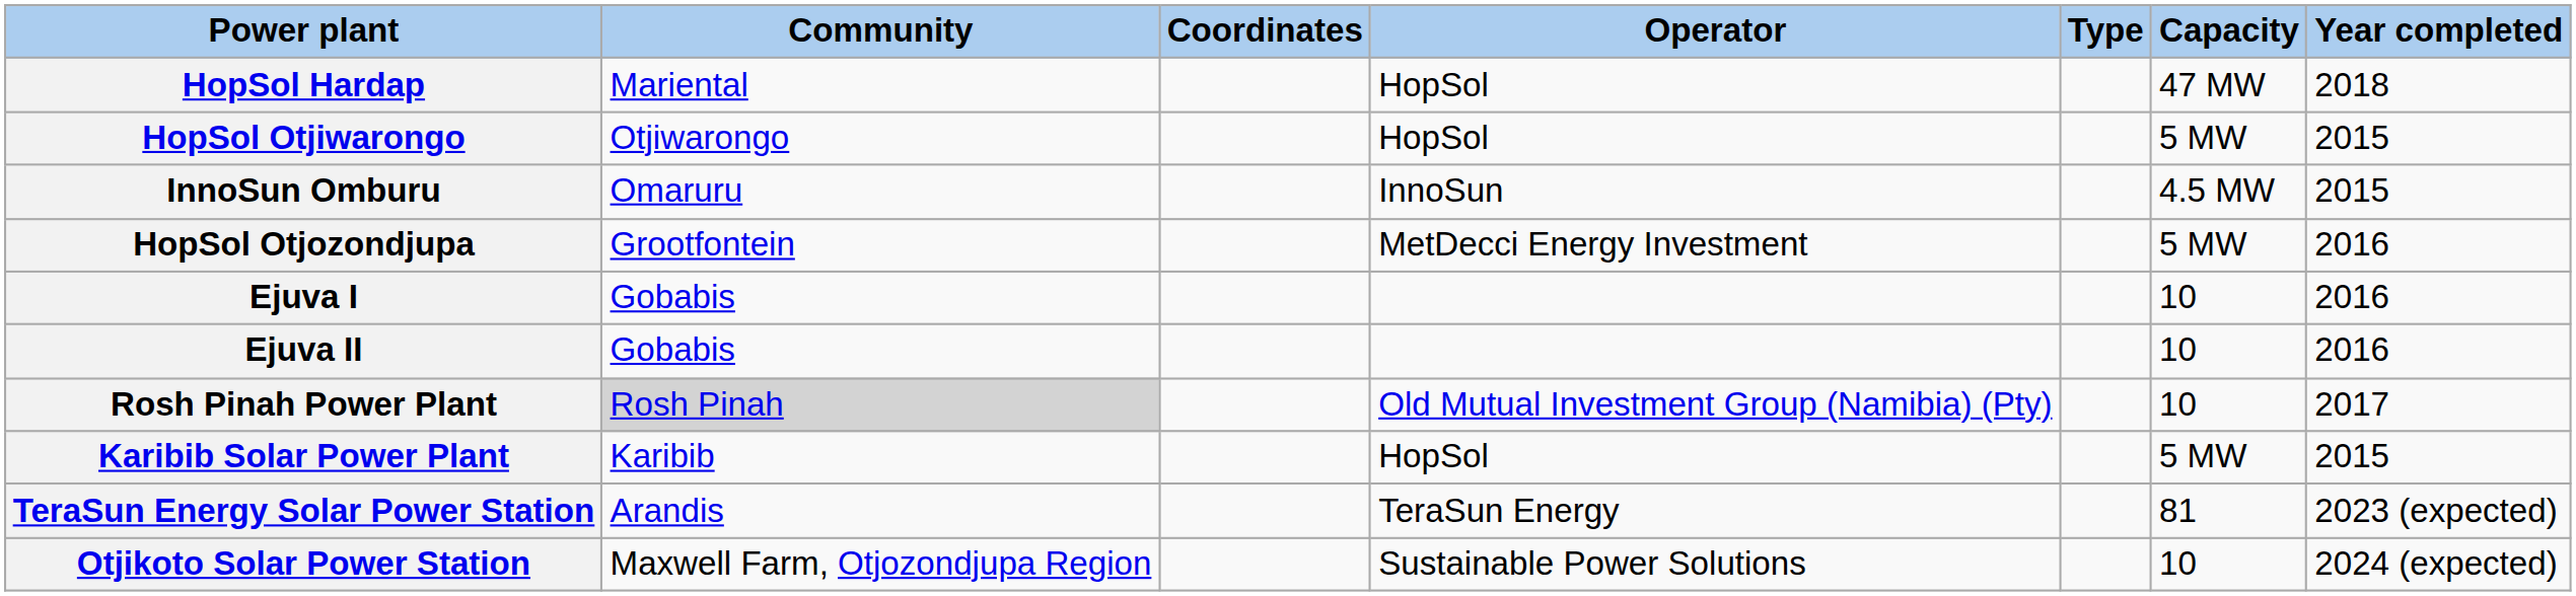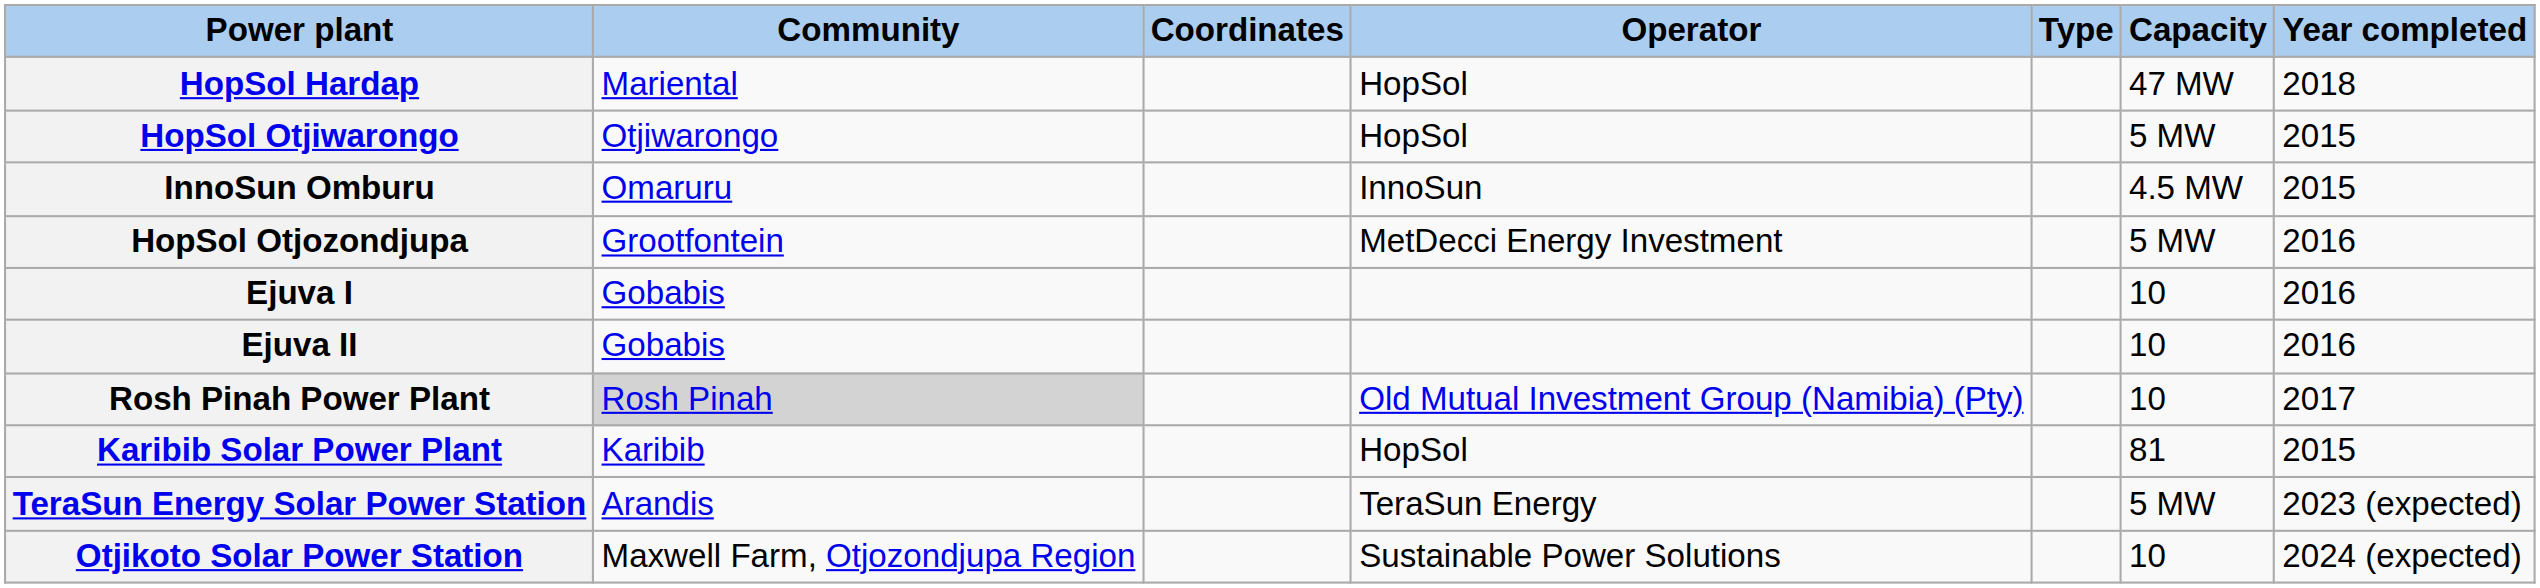Karibib Solar Power Plant | Capacity: 5 MW -> 81
TeraSun Energy Solar Power Station | Capacity: 81 -> 5 MW
